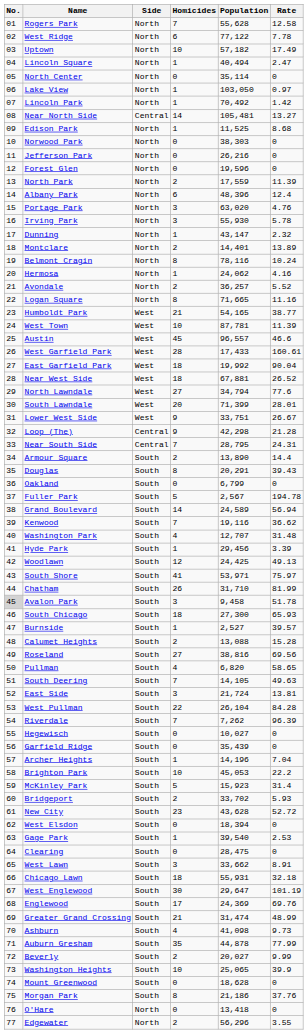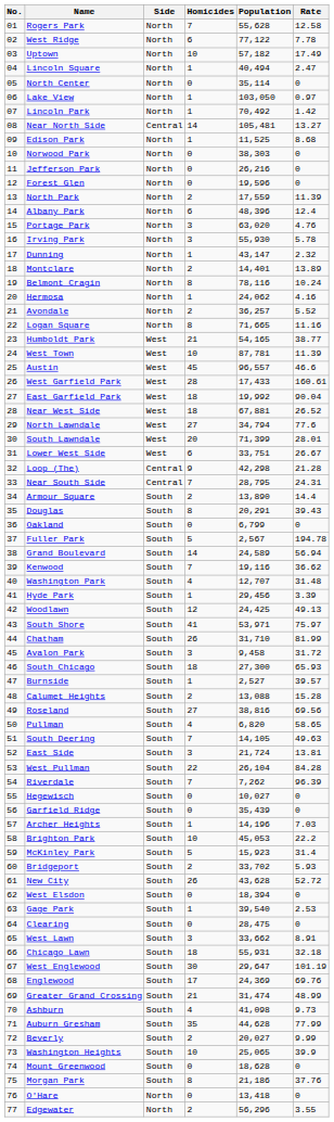Lower West Side | Homicides: 9 -> 6
Avalon Park | No.: lightgrey background -> no background
Avalon Park | Rate: 51.78 -> 31.72
Archer Heights | Rate: 7.04 -> 7.03
New City | Homicides: 23 -> 26
Auburn Gresham | Population: 44,878 -> 44,628
